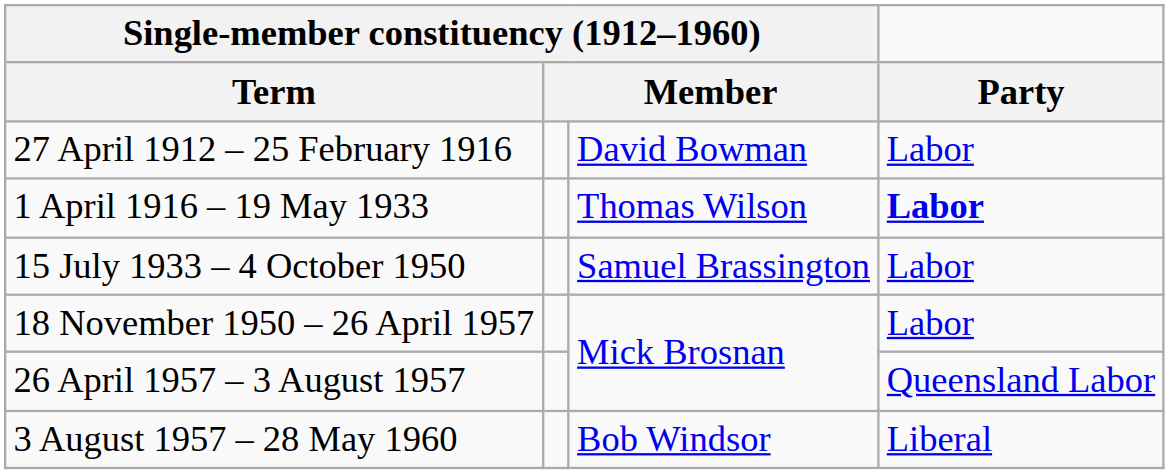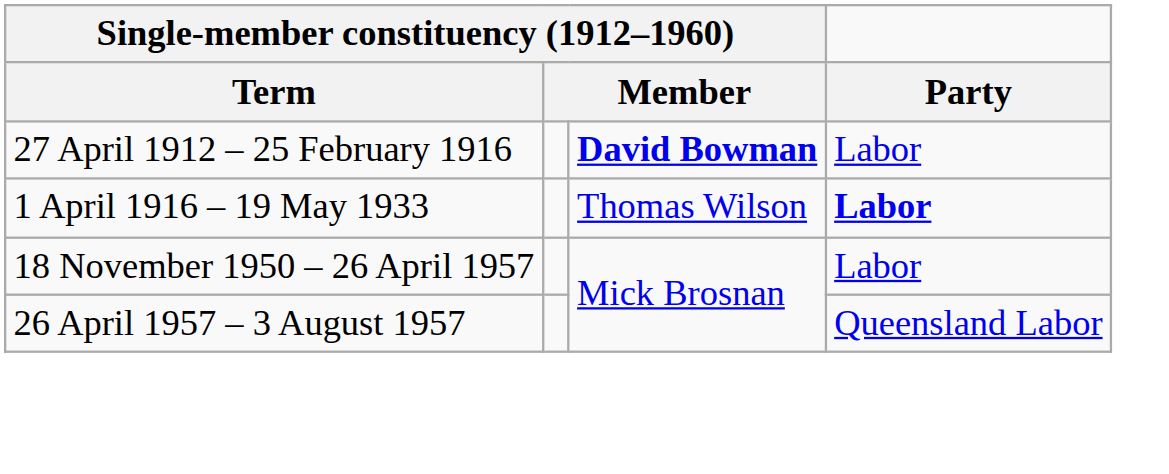27 April 1912 – 25 February 1916 | column 3: normal -> bold
- row: 15 July 1933 – 4 October 1950 | Samuel Brassington | Labor
- row: 3 August 1957 – 28 May 1960 | Bob Windsor | Liberal
